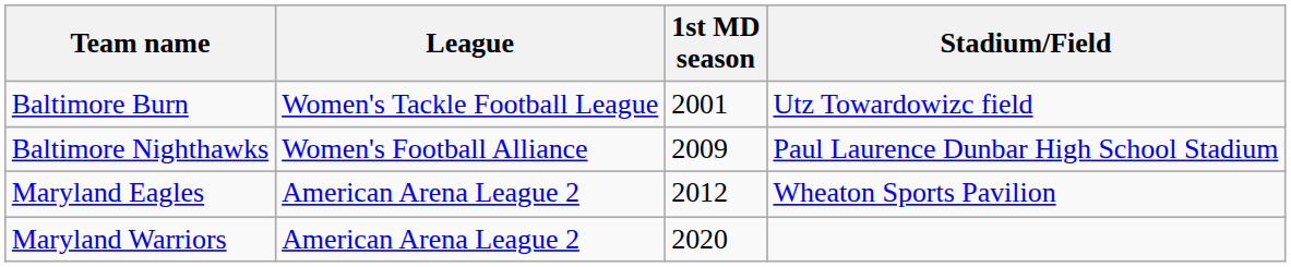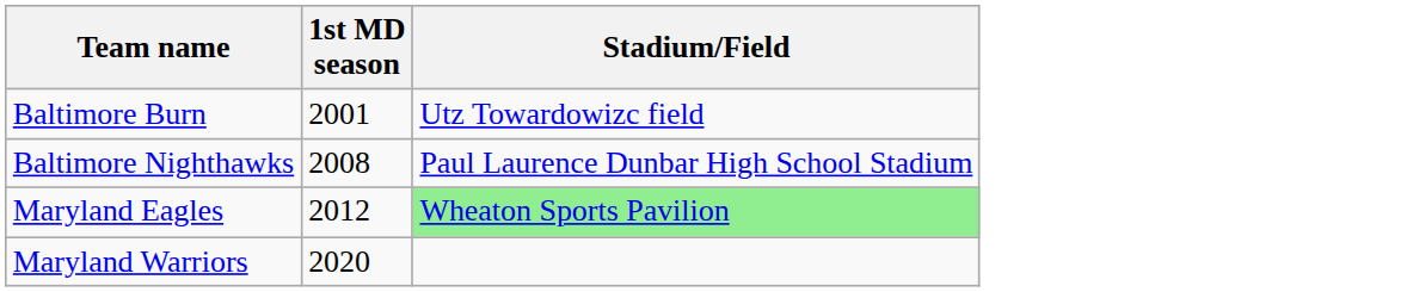- column: League | Women's Tackle Football League | Women's Football Alliance | American Arena League 2 | American Arena League 2
Baltimore Nighthawks | 1st MD season: 2009 -> 2008
Maryland Eagles | Stadium/Field: no background -> lightgreen background
